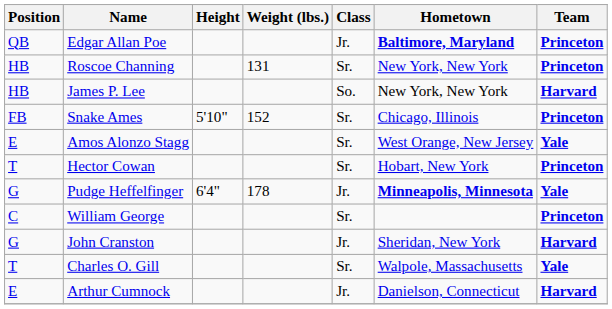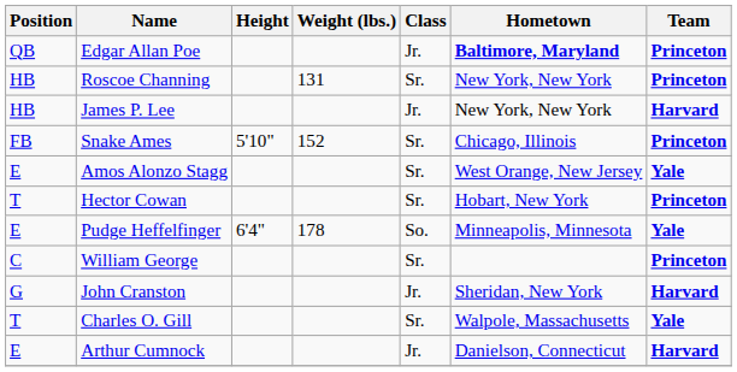James P. Lee | Class: So. -> Jr.
Pudge Heffelfinger | Position: G -> E
Pudge Heffelfinger | Class: Jr. -> So.
Pudge Heffelfinger | Hometown: bold -> normal
